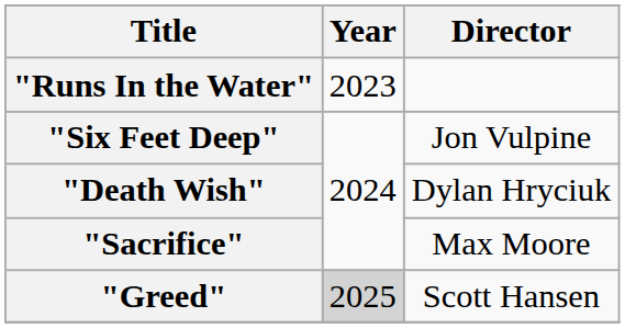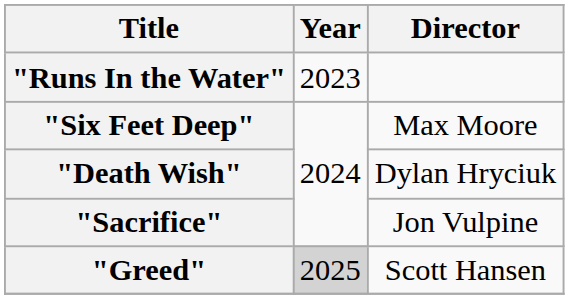"Six Feet Deep" | Director: Jon Vulpine -> Max Moore
"Sacrifice" | Director: Max Moore -> Jon Vulpine
